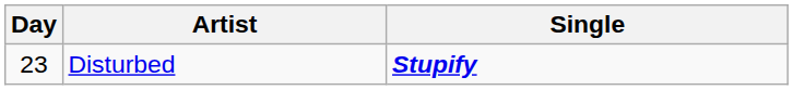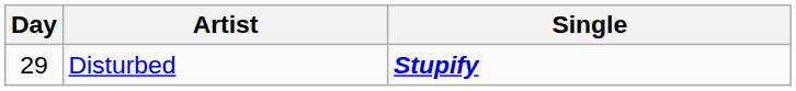Disturbed | Day: 23 -> 29
